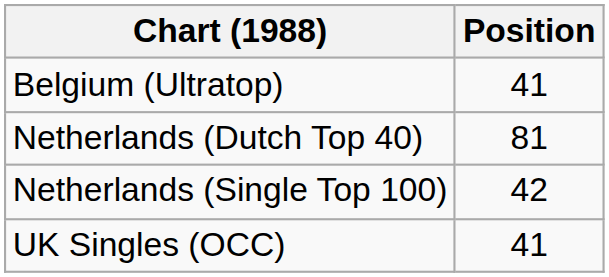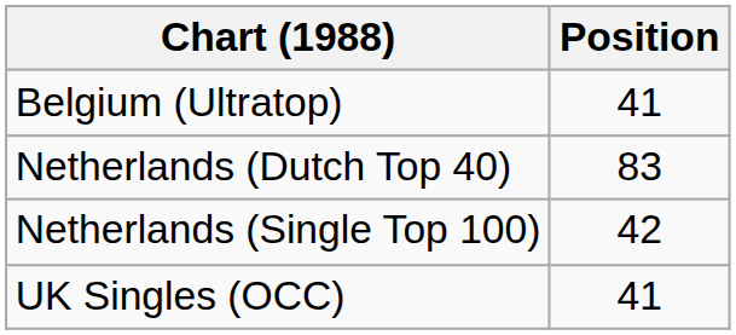Netherlands (Dutch Top 40) | Position: 81 -> 83
